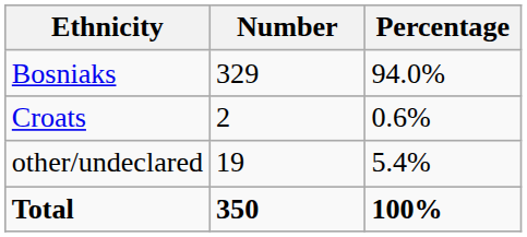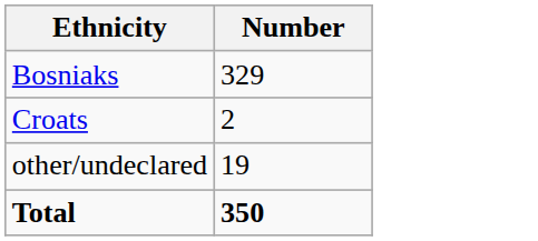- column: Percentage | 94.0% | 0.6% | 5.4% | 100%
